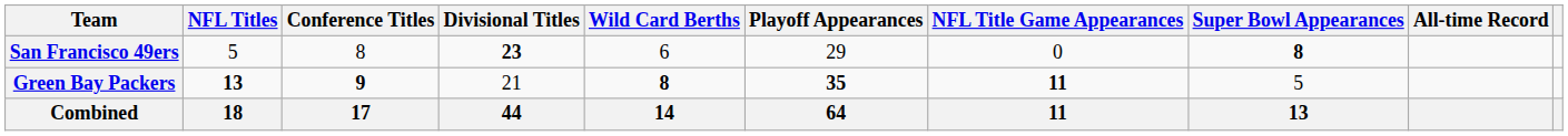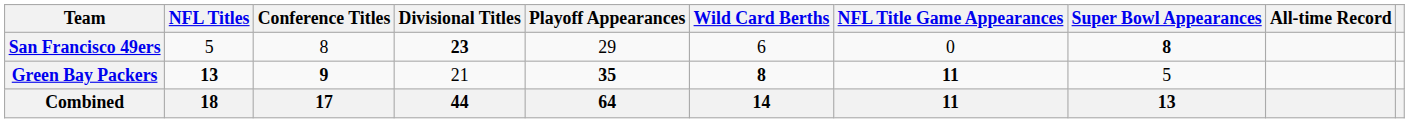columns swapped: Wild Card Berths <-> Playoff Appearances
